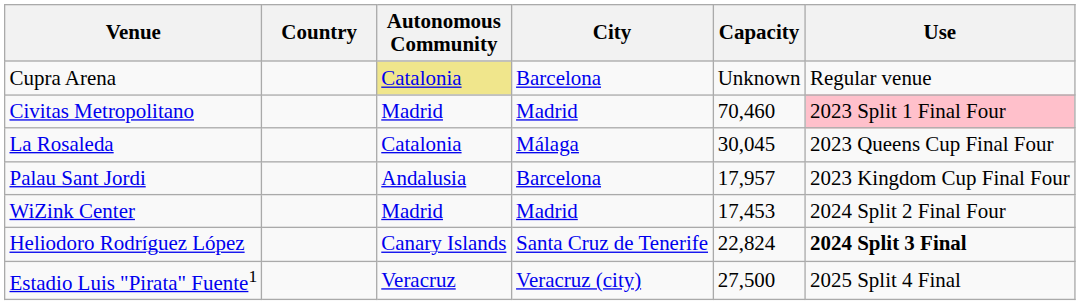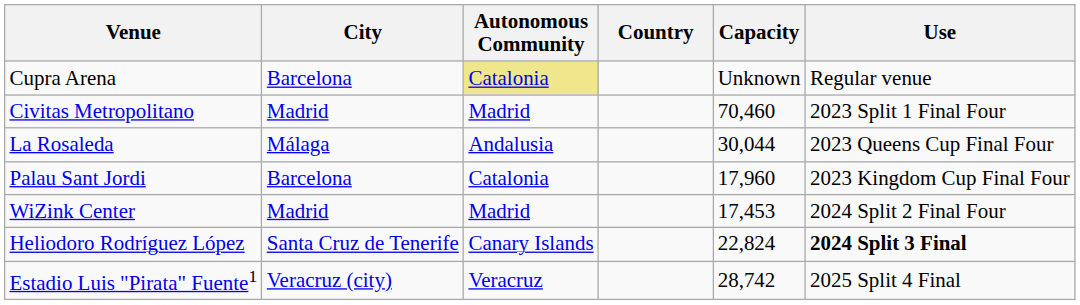columns swapped: City <-> Country
Civitas Metropolitano | Use: pink background -> no background
La Rosaleda | Autonomous Community: Catalonia -> Andalusia
La Rosaleda | Capacity: 30,045 -> 30,044
Palau Sant Jordi | Autonomous Community: Andalusia -> Catalonia
Palau Sant Jordi | Capacity: 17,957 -> 17,960
Estadio Luis "Pirata" Fuente1 | Capacity: 27,500 -> 28,742
